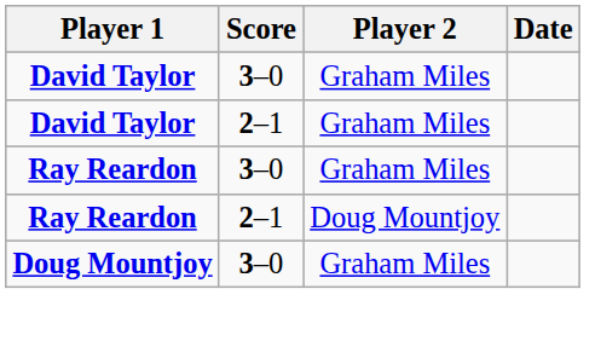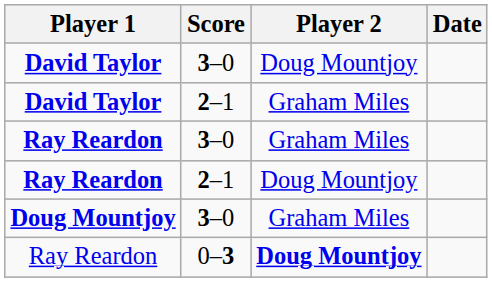David Taylor / 3–0 | Player 2: Graham Miles -> Doug Mountjoy
+ row: Ray Reardon | 0–3 | Doug Mountjoy
